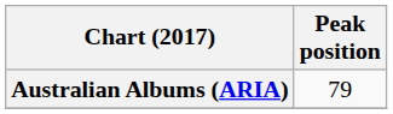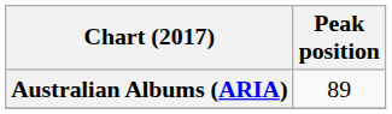Australian Albums (ARIA) | Peak position: 79 -> 89
